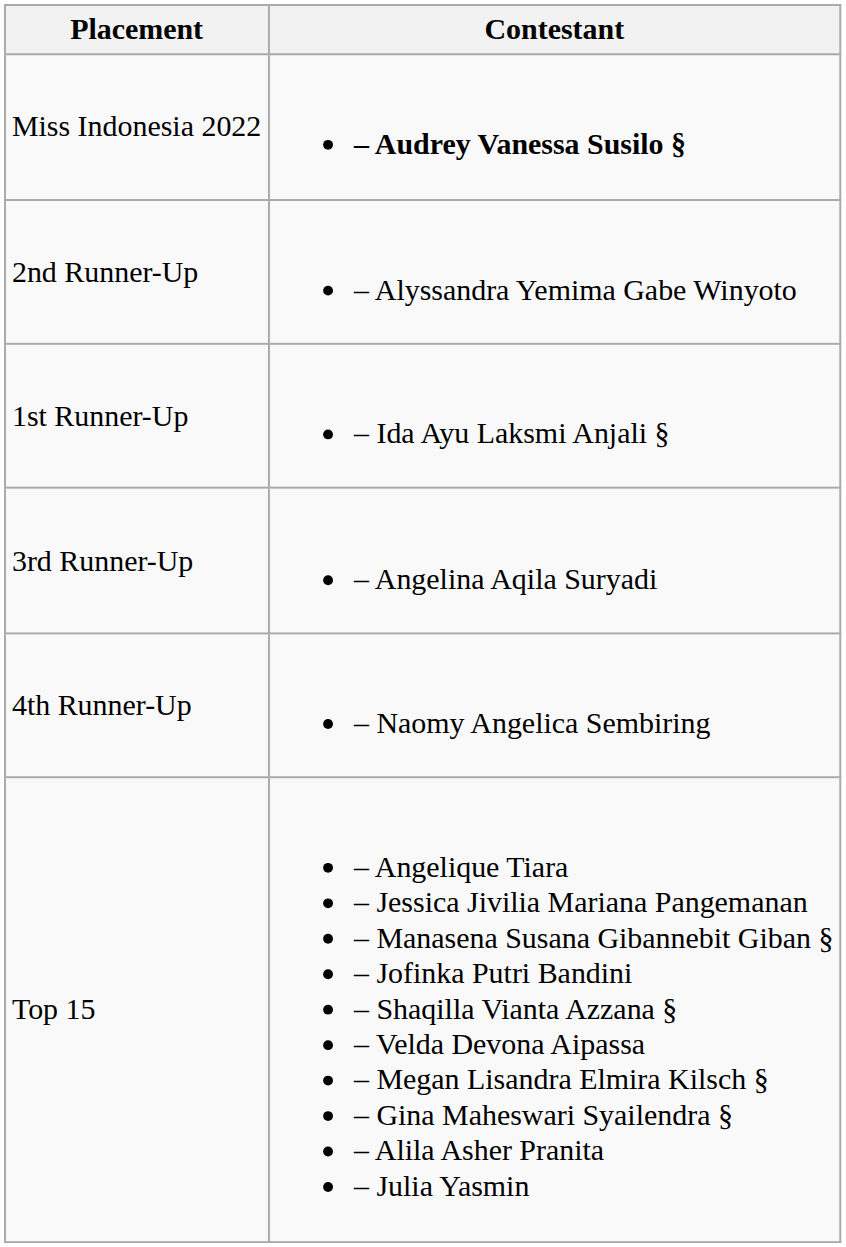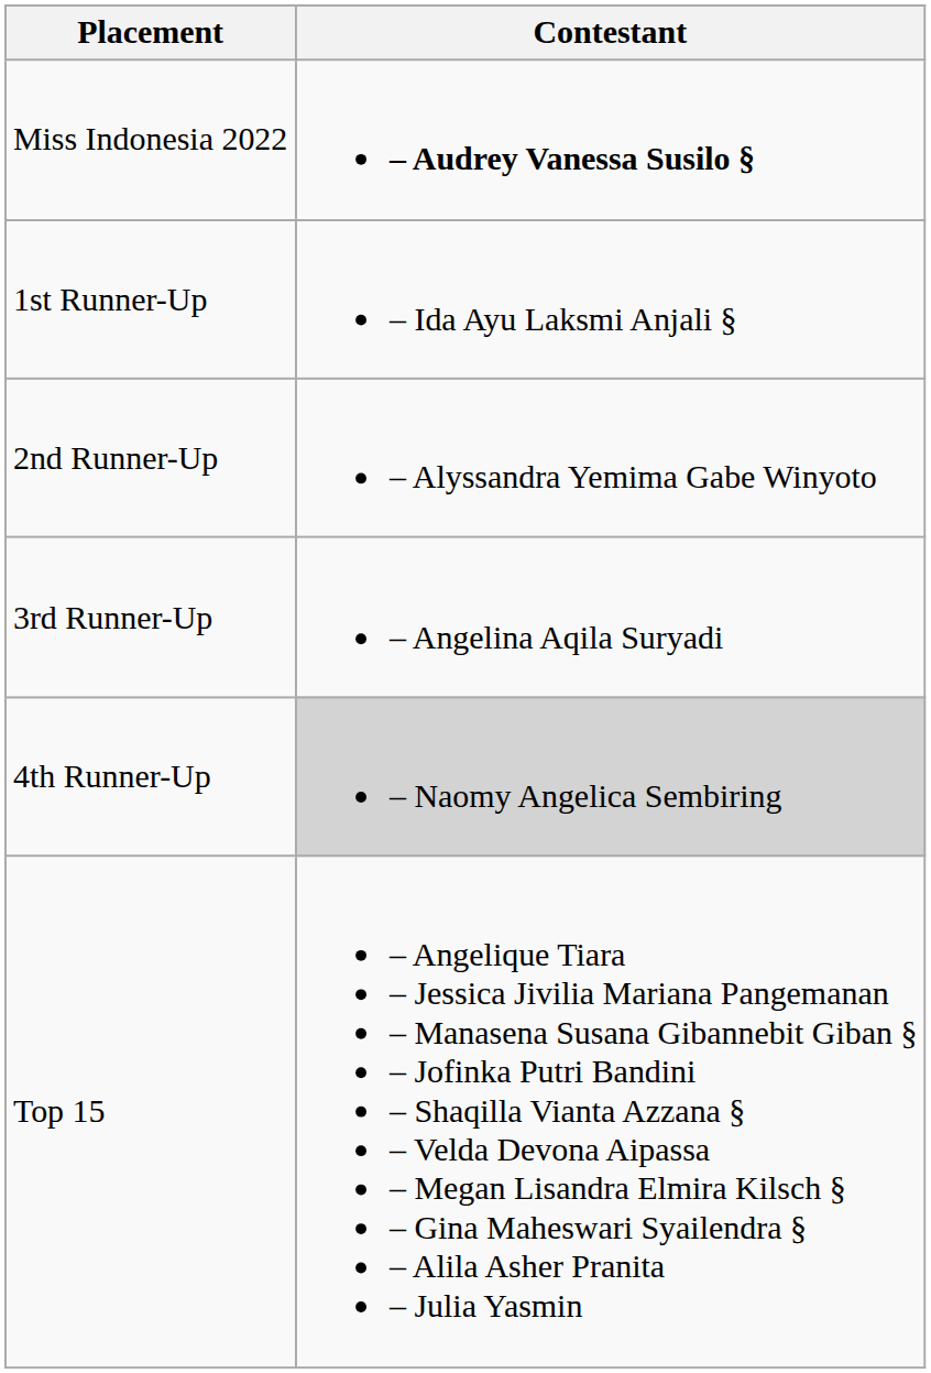rows swapped: 1st Runner-Up <-> 2nd Runner-Up
4th Runner-Up | Contestant: no background -> lightgrey background
